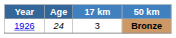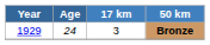Bronze | Year: 1926 -> 1929
